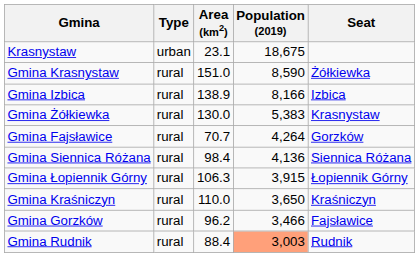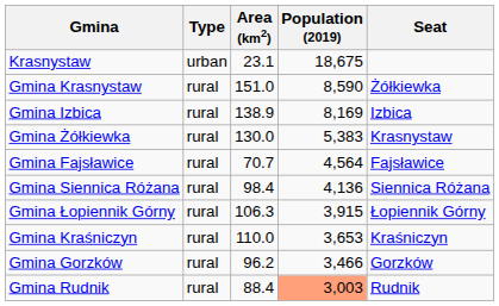Gmina Izbica | Population (2019): 8,166 -> 8,169
Gmina Fajsławice | Population (2019): 4,264 -> 4,564
Gmina Fajsławice | Seat: Gorzków -> Fajsławice
Gmina Kraśniczyn | Population (2019): 3,650 -> 3,653
Gmina Gorzków | Seat: Fajsławice -> Gorzków
